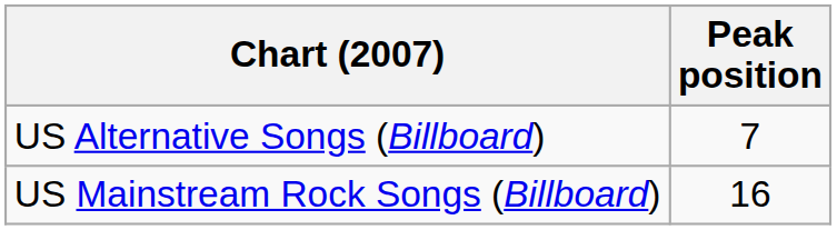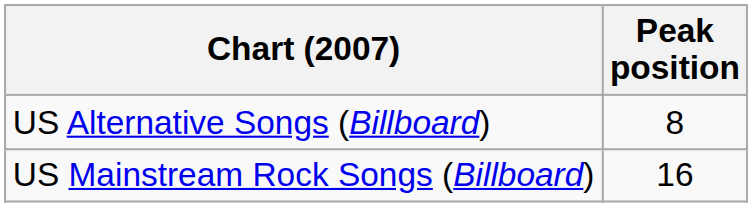US Alternative Songs (Billboard) | Peak position: 7 -> 8
